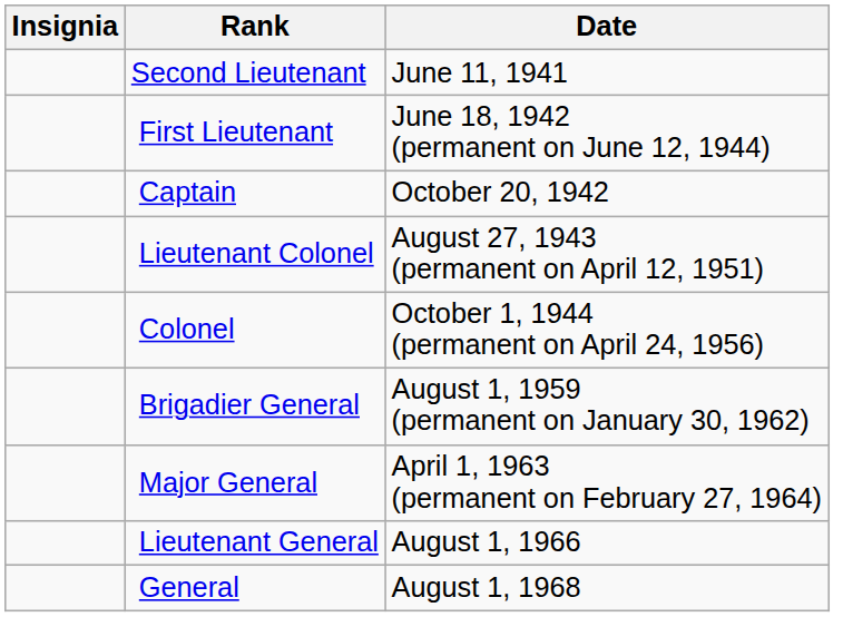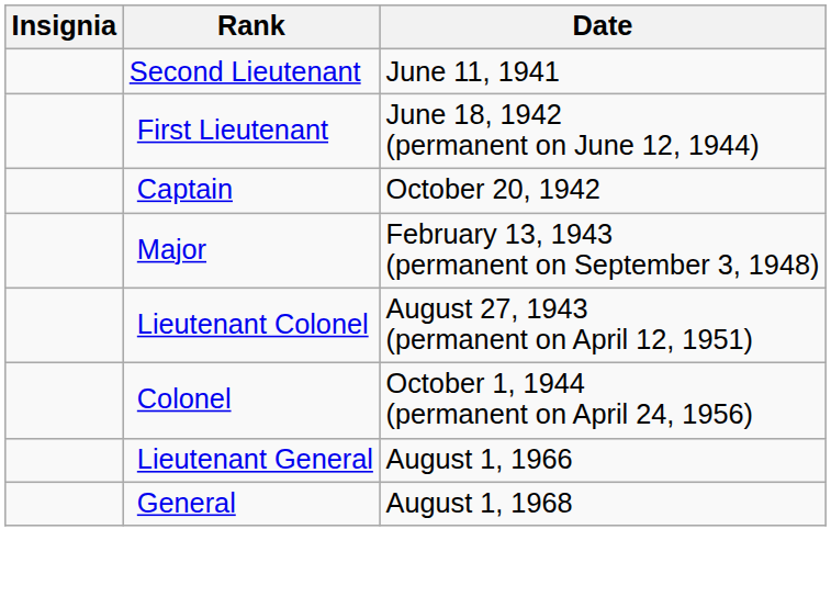+ row: Major | February 13, 1943 (permanent on September 3, 1948)
- row: Brigadier General | August 1, 1959 (permanent on January 30, 1962)
- row: Major General | April 1, 1963 (permanent on February 27, 1964)
